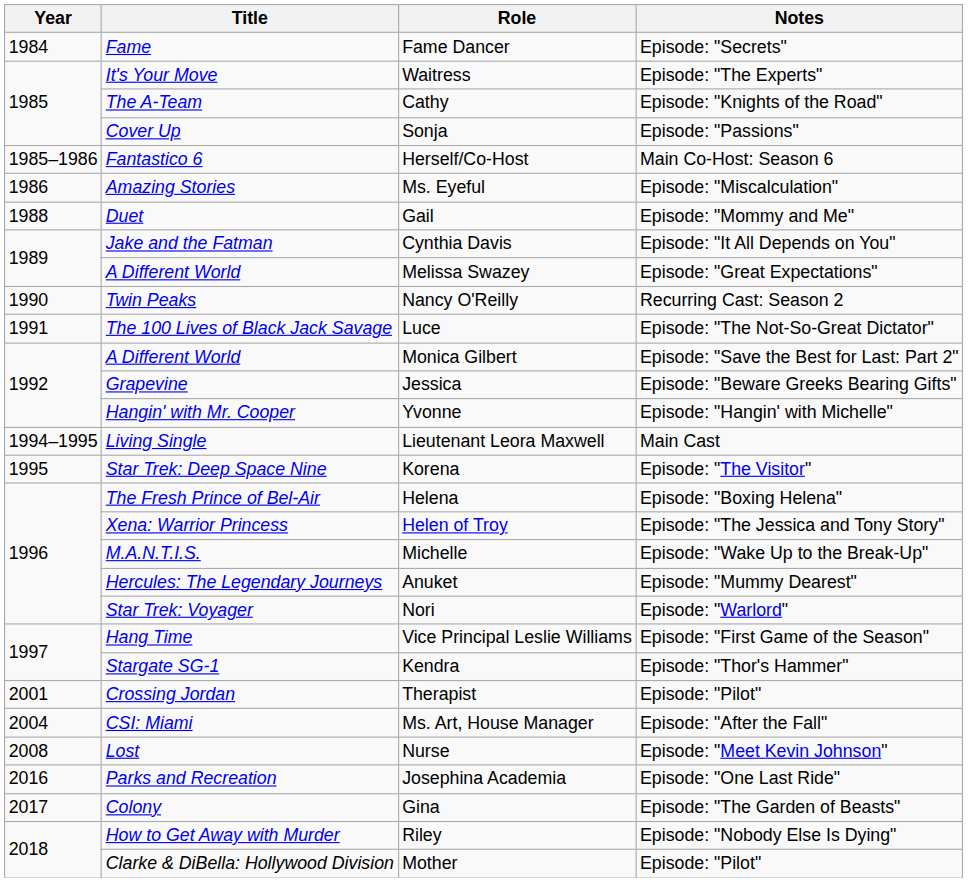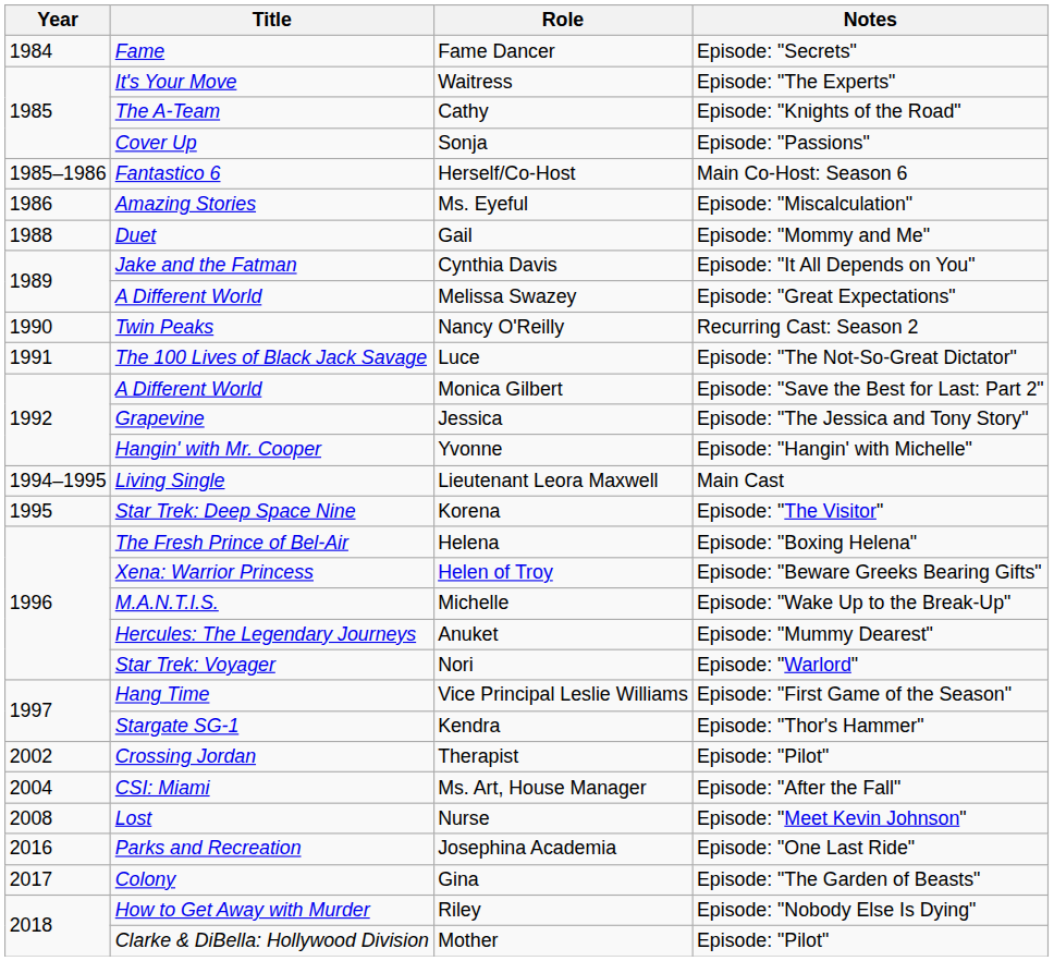Jessica | Notes: Episode: "Beware Greeks Bearing Gifts" -> Episode: "The Jessica and Tony Story"
Helen of Troy | Notes: Episode: "The Jessica and Tony Story" -> Episode: "Beware Greeks Bearing Gifts"
Therapist | Year: 2001 -> 2002
